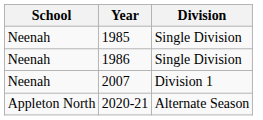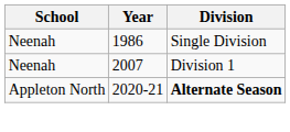- row: Neenah | 1985 | Single Division
2020-21 | Division: normal -> bold
